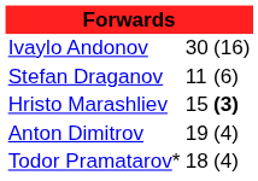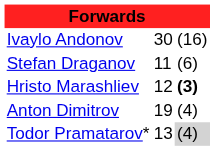Hristo Marashliev | column 2: 15 -> 12
Todor Pramatarov* | column 2: 18 -> 13
Todor Pramatarov* | column 3: no background -> lightgrey background
